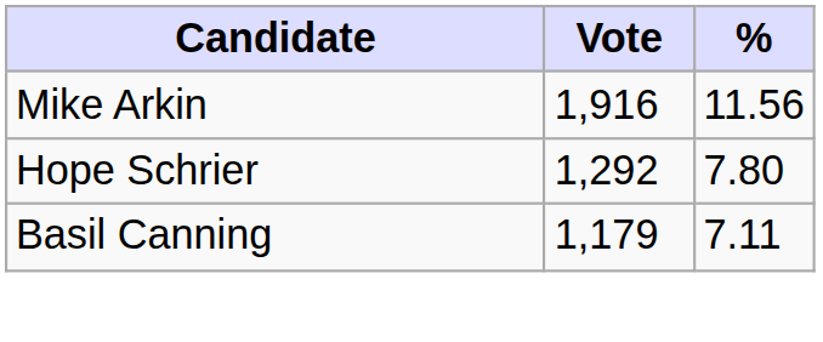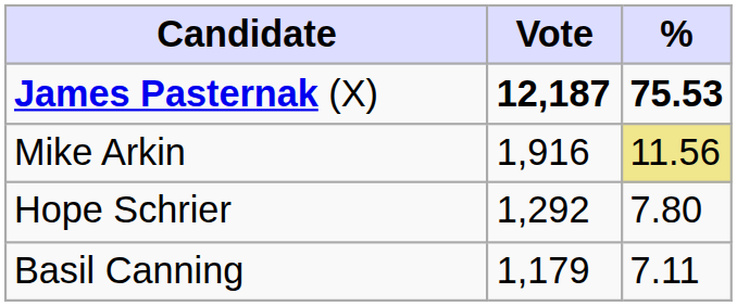+ row: James Pasternak (X) | 12,187 | 75.53
Mike Arkin | %: no background -> khaki background
